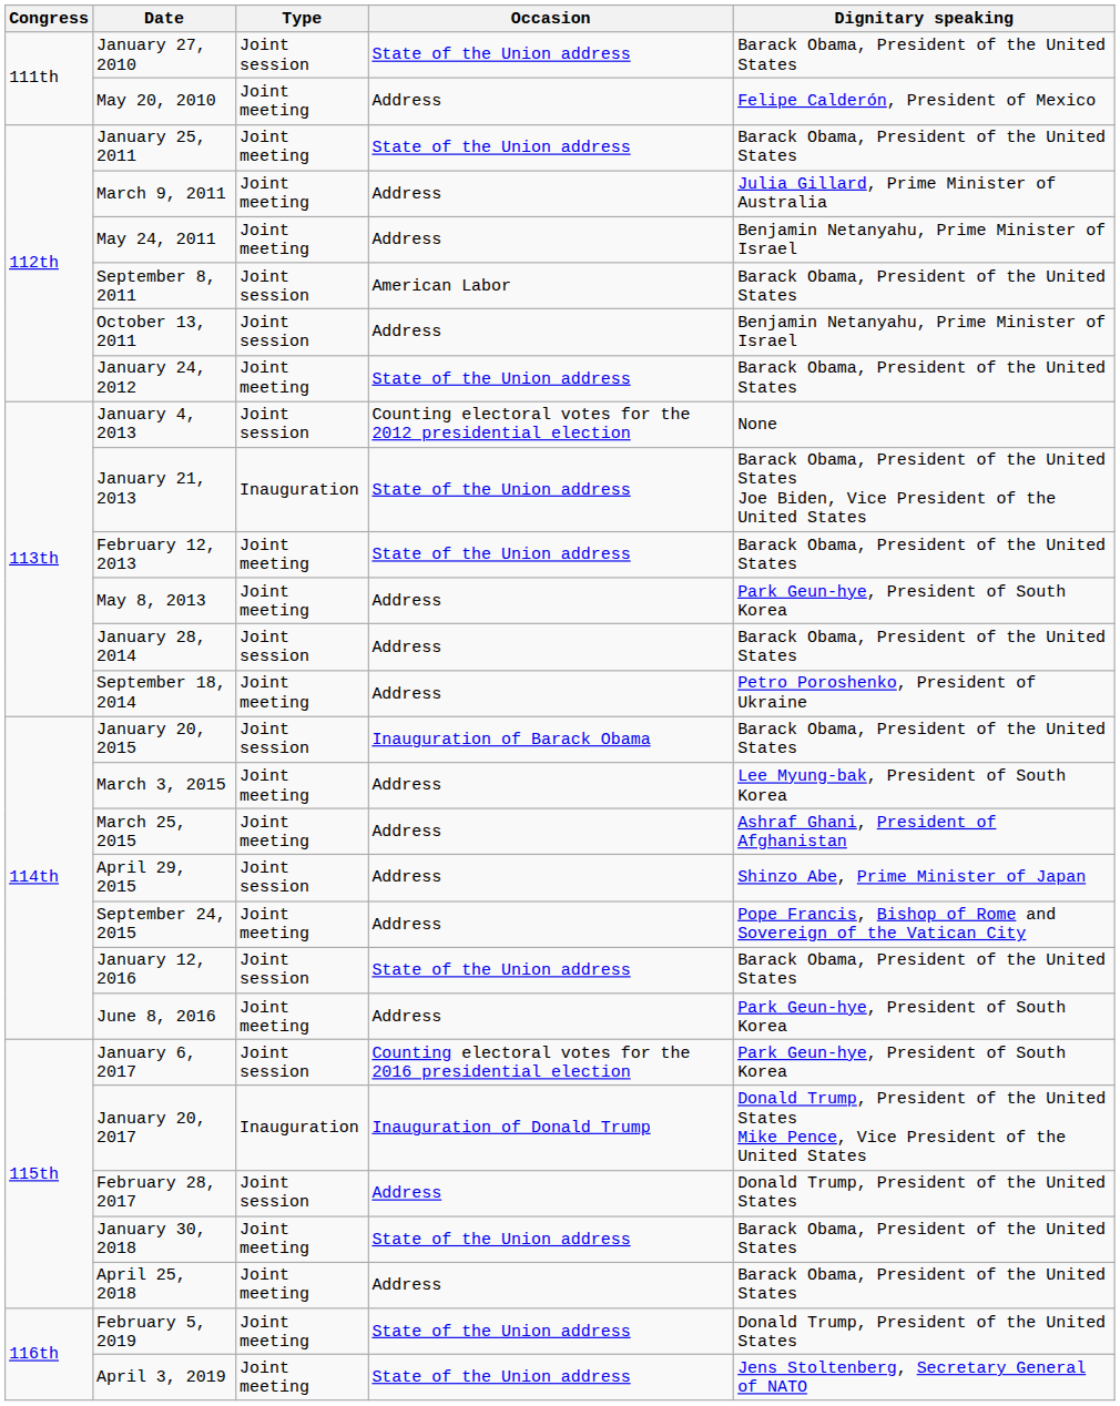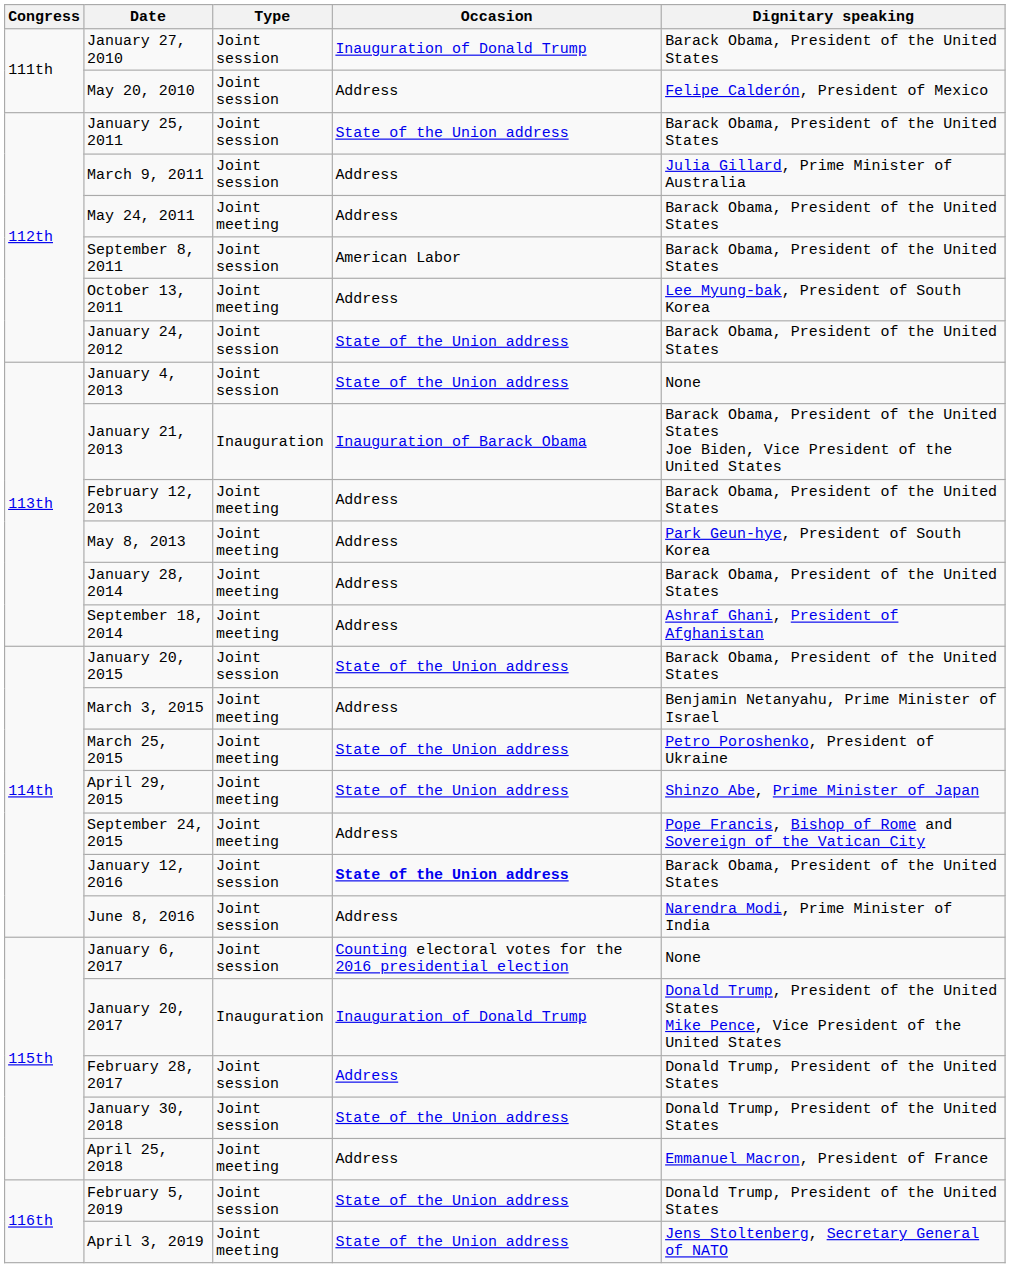January 27, 2010 | Occasion: State of the Union address -> Inauguration of Donald Trump
May 20, 2010 | Type: Joint meeting -> Joint session
January 25, 2011 | Type: Joint meeting -> Joint session
March 9, 2011 | Type: Joint meeting -> Joint session
May 24, 2011 | Dignitary speaking: Benjamin Netanyahu, Prime Minister of Israel -> Barack Obama, President of the United States
October 13, 2011 | Type: Joint session -> Joint meeting
October 13, 2011 | Dignitary speaking: Benjamin Netanyahu, Prime Minister of Israel -> Lee Myung-bak, President of South Korea
January 24, 2012 | Type: Joint meeting -> Joint session
January 4, 2013 | Occasion: Counting electoral votes for the 2012 presidential election -> State of the Union address
January 21, 2013 | Occasion: State of the Union address -> Inauguration of Barack Obama
February 12, 2013 | Occasion: State of the Union address -> Address
January 28, 2014 | Type: Joint session -> Joint meeting
September 18, 2014 | Dignitary speaking: Petro Poroshenko, President of Ukraine -> Ashraf Ghani, President of Afghanistan
January 20, 2015 | Occasion: Inauguration of Barack Obama -> State of the Union address
March 3, 2015 | Dignitary speaking: Lee Myung-bak, President of South Korea -> Benjamin Netanyahu, Prime Minister of Israel
March 25, 2015 | Occasion: Address -> State of the Union address
March 25, 2015 | Dignitary speaking: Ashraf Ghani, President of Afghanistan -> Petro Poroshenko, President of Ukraine
April 29, 2015 | Type: Joint session -> Joint meeting
April 29, 2015 | Occasion: Address -> State of the Union address
January 12, 2016 | Occasion: normal -> bold
June 8, 2016 | Type: Joint meeting -> Joint session
June 8, 2016 | Dignitary speaking: Park Geun-hye, President of South Korea -> Narendra Modi, Prime Minister of India
January 6, 2017 | Dignitary speaking: Park Geun-hye, President of South Korea -> None
January 30, 2018 | Type: Joint meeting -> Joint session
January 30, 2018 | Dignitary speaking: Barack Obama, President of the United States -> Donald Trump, President of the United States
April 25, 2018 | Dignitary speaking: Barack Obama, President of the United States -> Emmanuel Macron, President of France
February 5, 2019 | Type: Joint meeting -> Joint session
